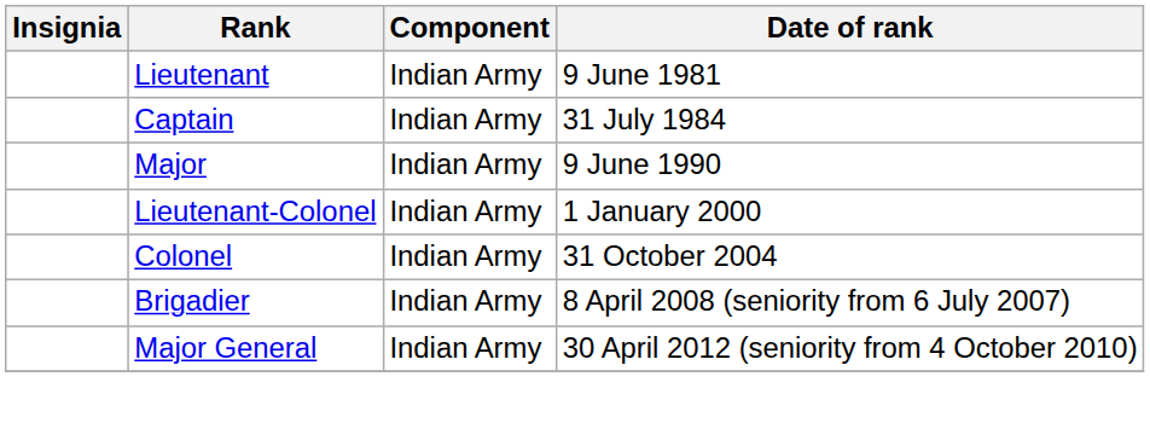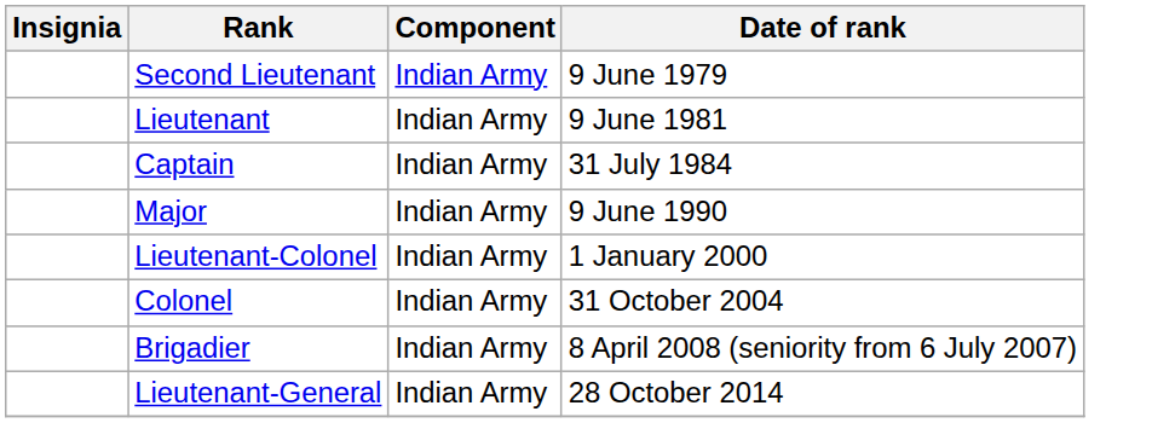+ row: Second Lieutenant | Indian Army | 9 June 1979
- row: Major General | Indian Army | 30 April 2012 (seniority from 4 October 2010)
+ row: Lieutenant-General | Indian Army | 28 October 2014
